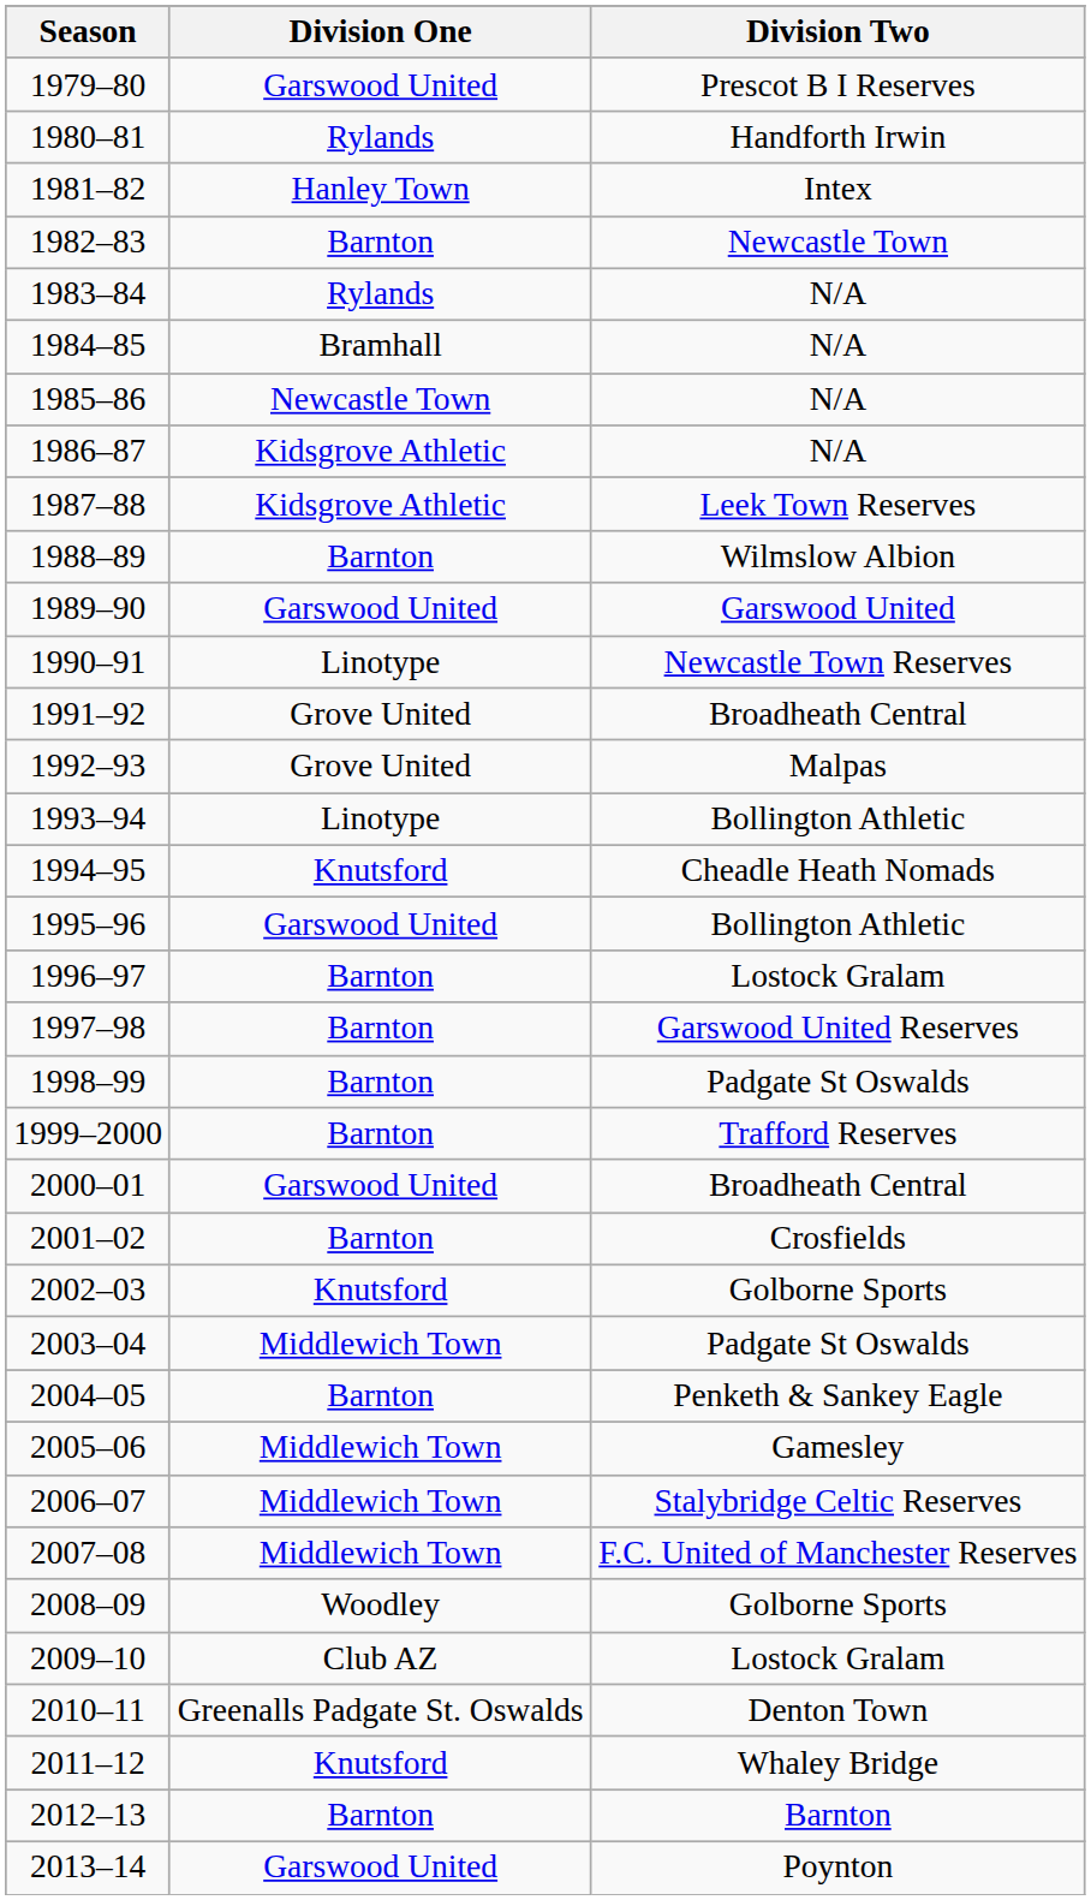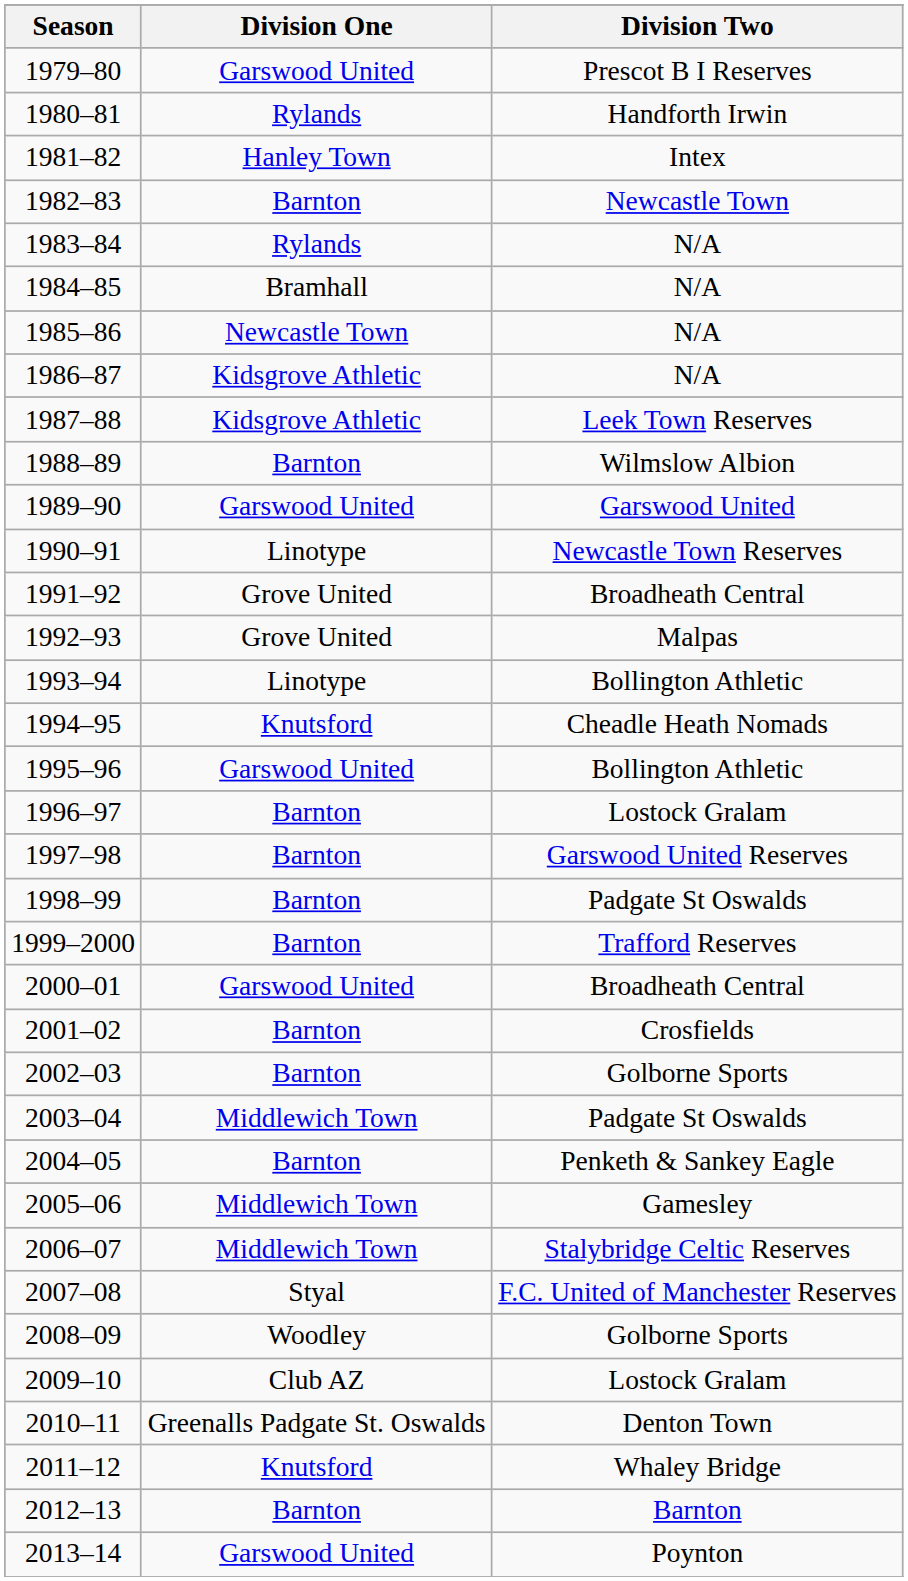2002–03 | Division One: Knutsford -> Barnton
2007–08 | Division One: Middlewich Town -> Styal
